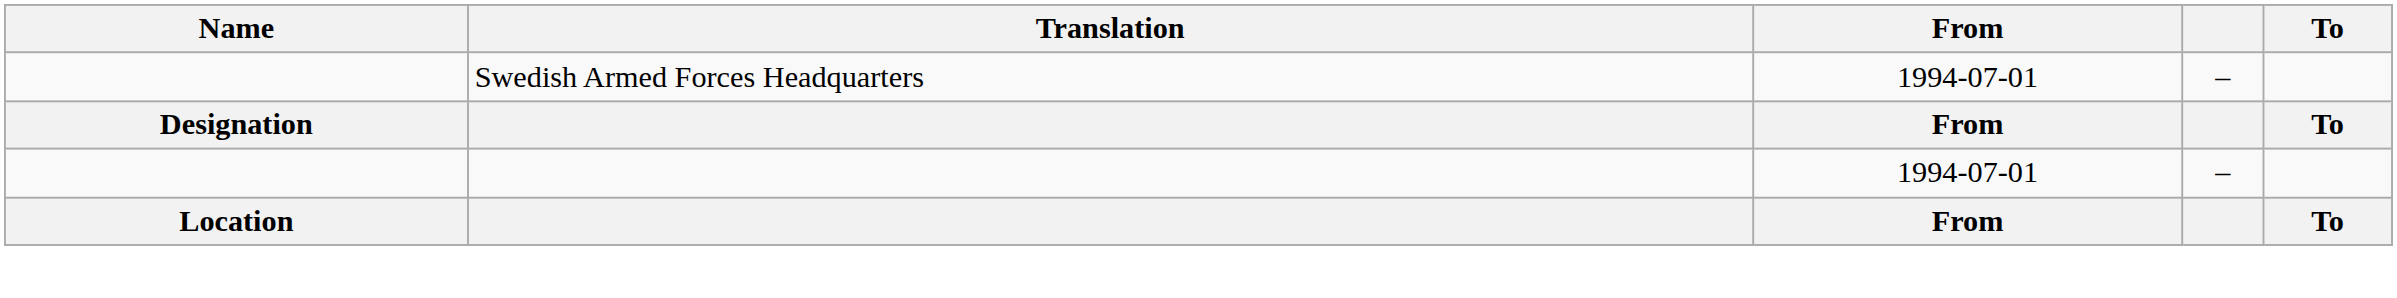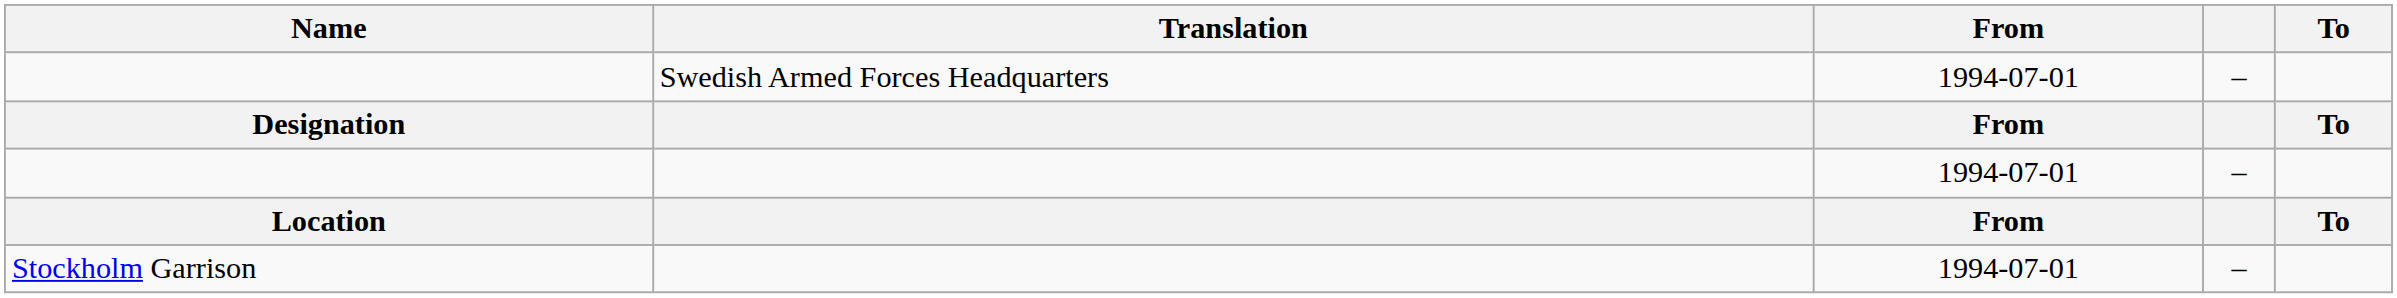+ row: Stockholm Garrison | 1994-07-01 | –
